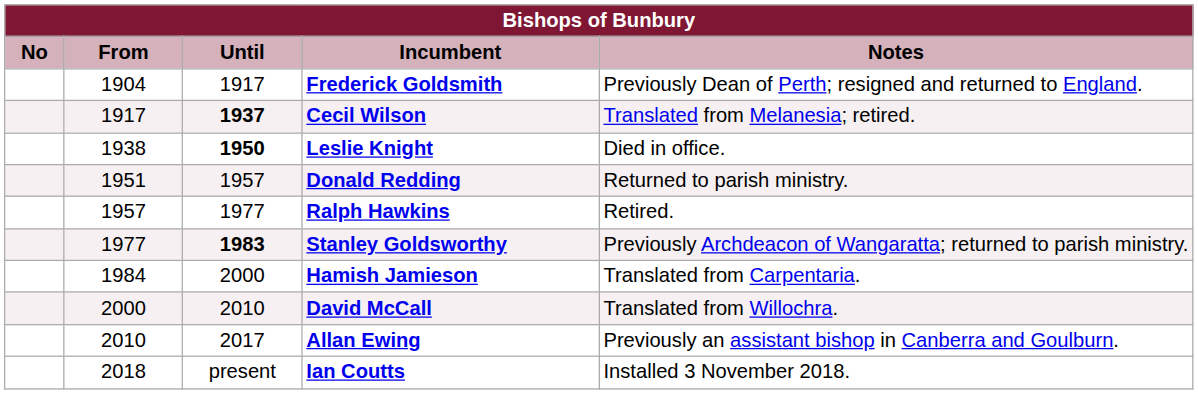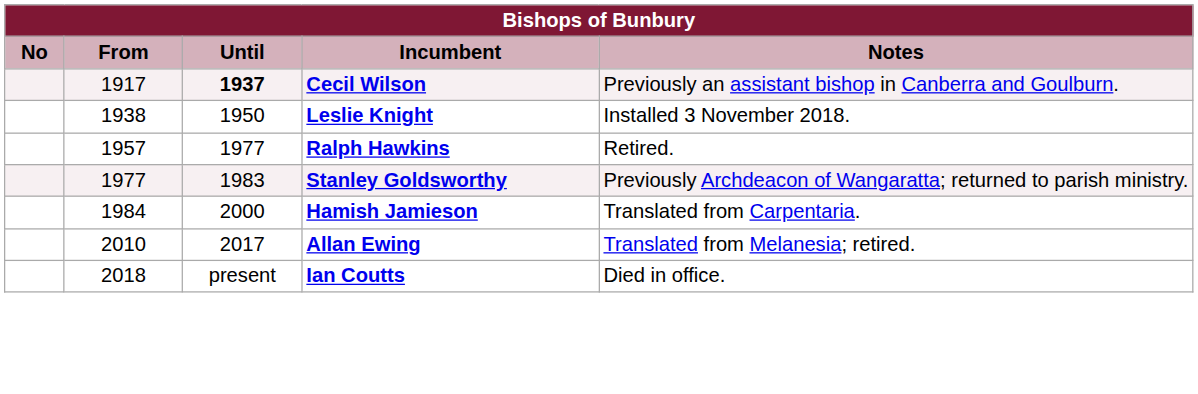- row: 1904 | 1917 | Frederick Goldsmith | Previously Dean of Perth; resigned and returned to England.
Cecil Wilson | Notes: Translated from Melanesia; retired. -> Previously an assistant bishop in Canberra and Goulburn.
Leslie Knight | Until: bold -> normal
Leslie Knight | Notes: Died in office. -> Installed 3 November 2018.
- row: 1951 | 1957 | Donald Redding | Returned to parish ministry.
Stanley Goldsworthy | Until: bold -> normal
- row: 2000 | 2010 | David McCall | Translated from Willochra.
Allan Ewing | Notes: Previously an assistant bishop in Canberra and Goulburn. -> Translated from Melanesia; retired.
Ian Coutts | Notes: Installed 3 November 2018. -> Died in office.
